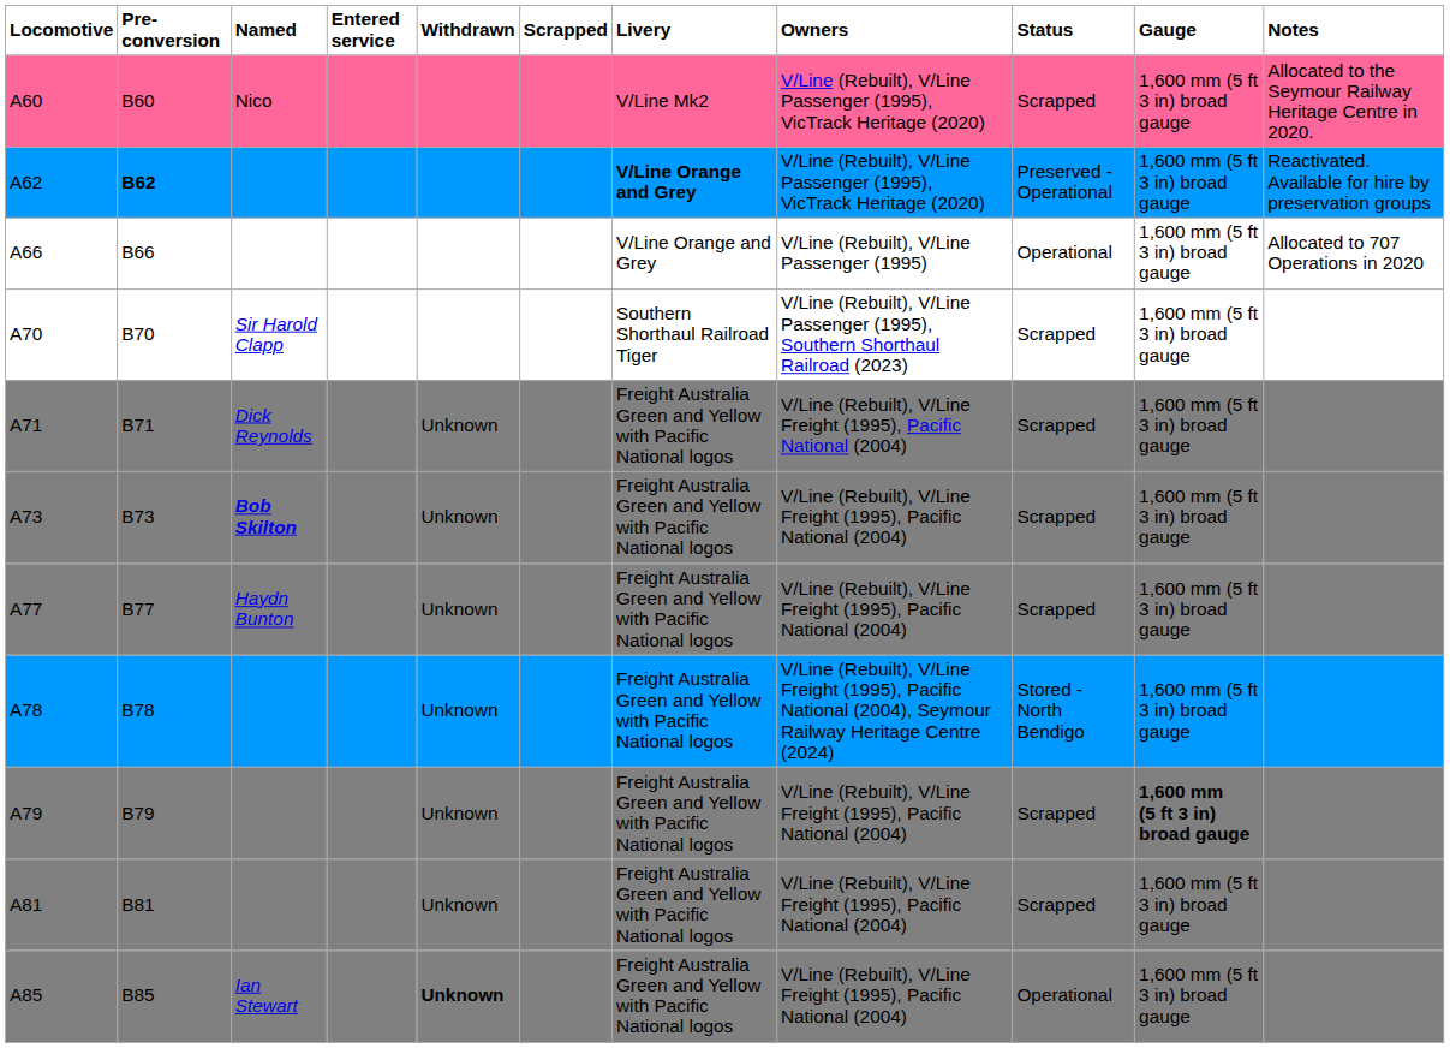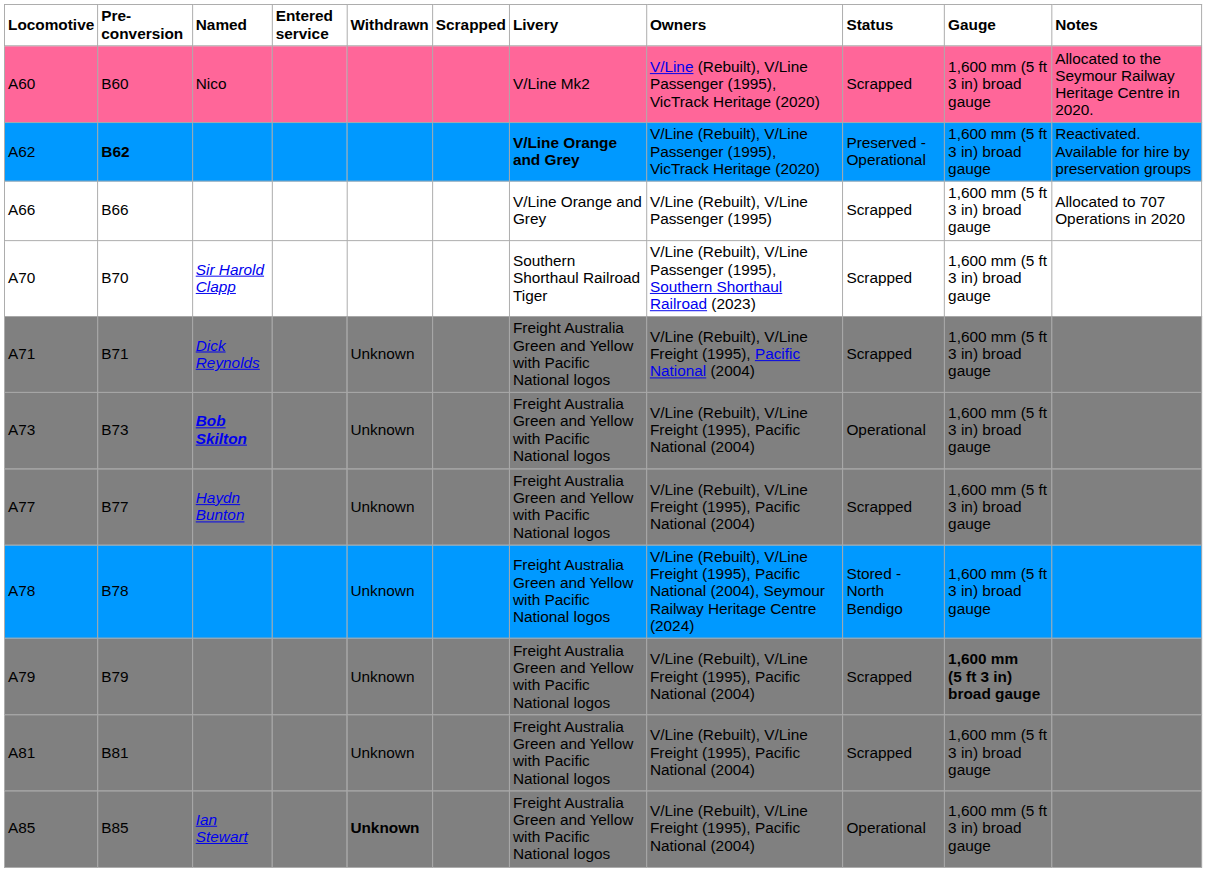A66 | Status: Operational -> Scrapped
A73 | Status: Scrapped -> Operational
